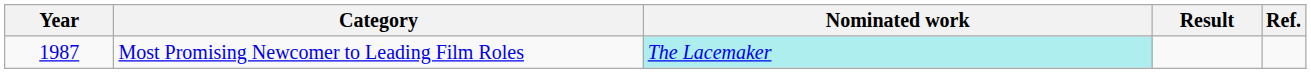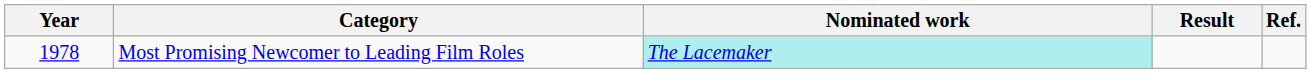Most Promising Newcomer to Leading Film Roles | Year: 1987 -> 1978
